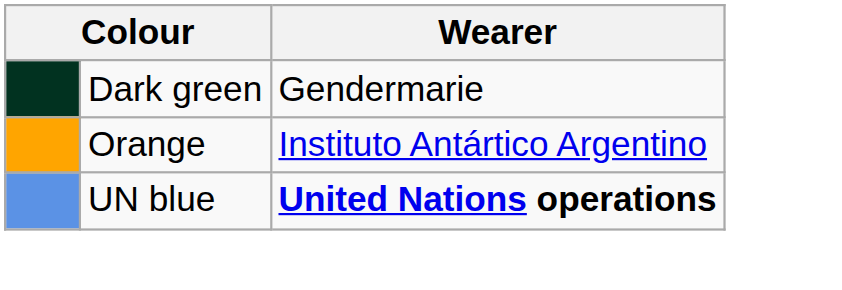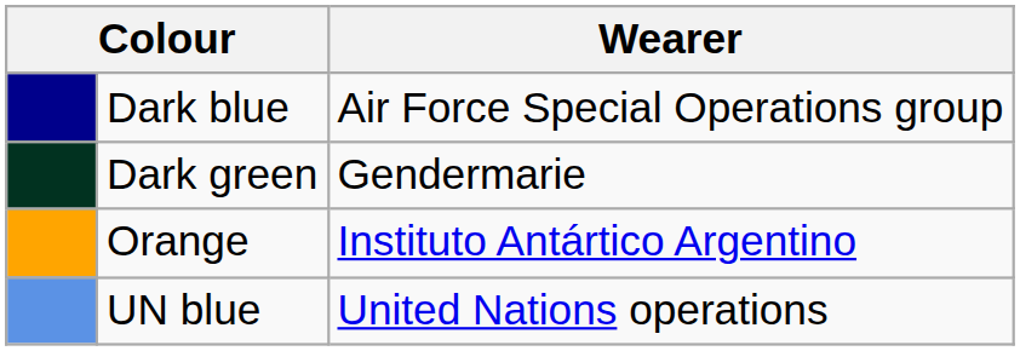+ row: Dark blue | Air Force Special Operations group
UN blue | Wearer: bold -> normal
